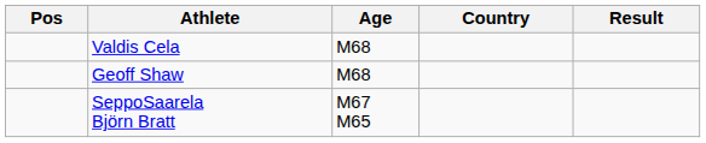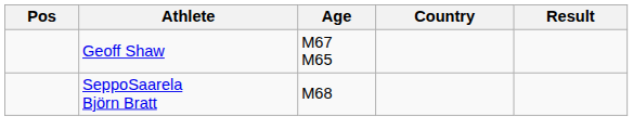- row: Valdis Cela | M68
Geoff Shaw | Age: M68 -> M67 M65
SeppoSaarela Björn Bratt | Age: M67 M65 -> M68
